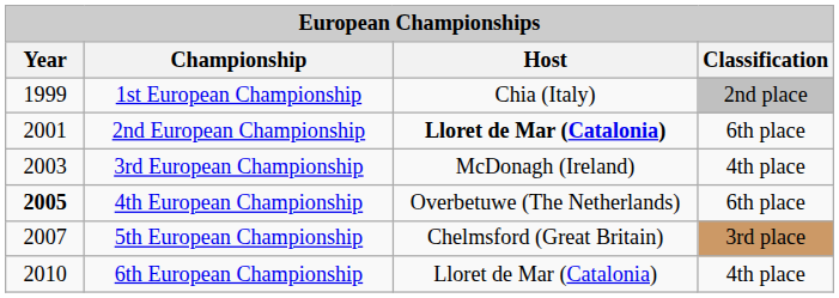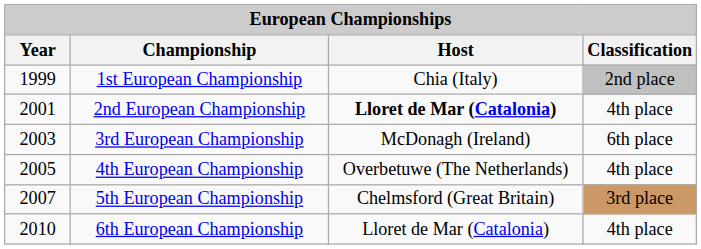2nd European Championship | Classification: 6th place -> 4th place
3rd European Championship | Classification: 4th place -> 6th place
4th European Championship | Year: bold -> normal
4th European Championship | Classification: 6th place -> 4th place
